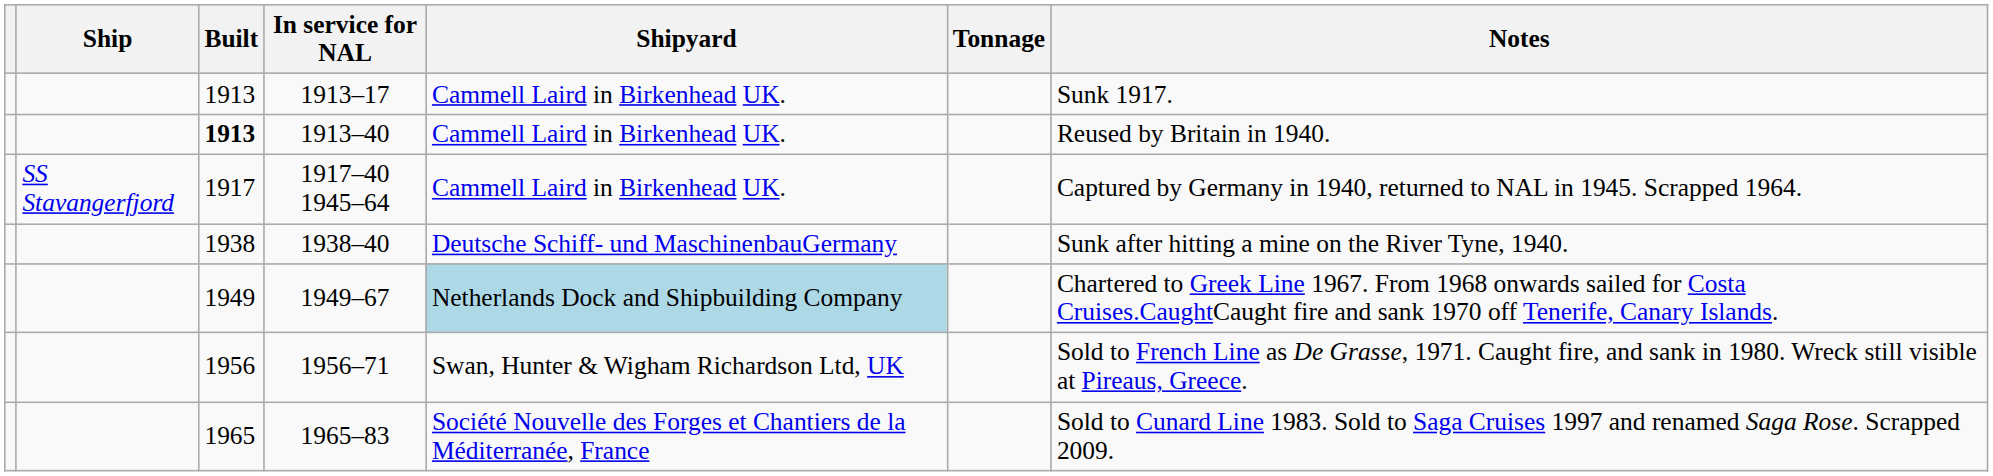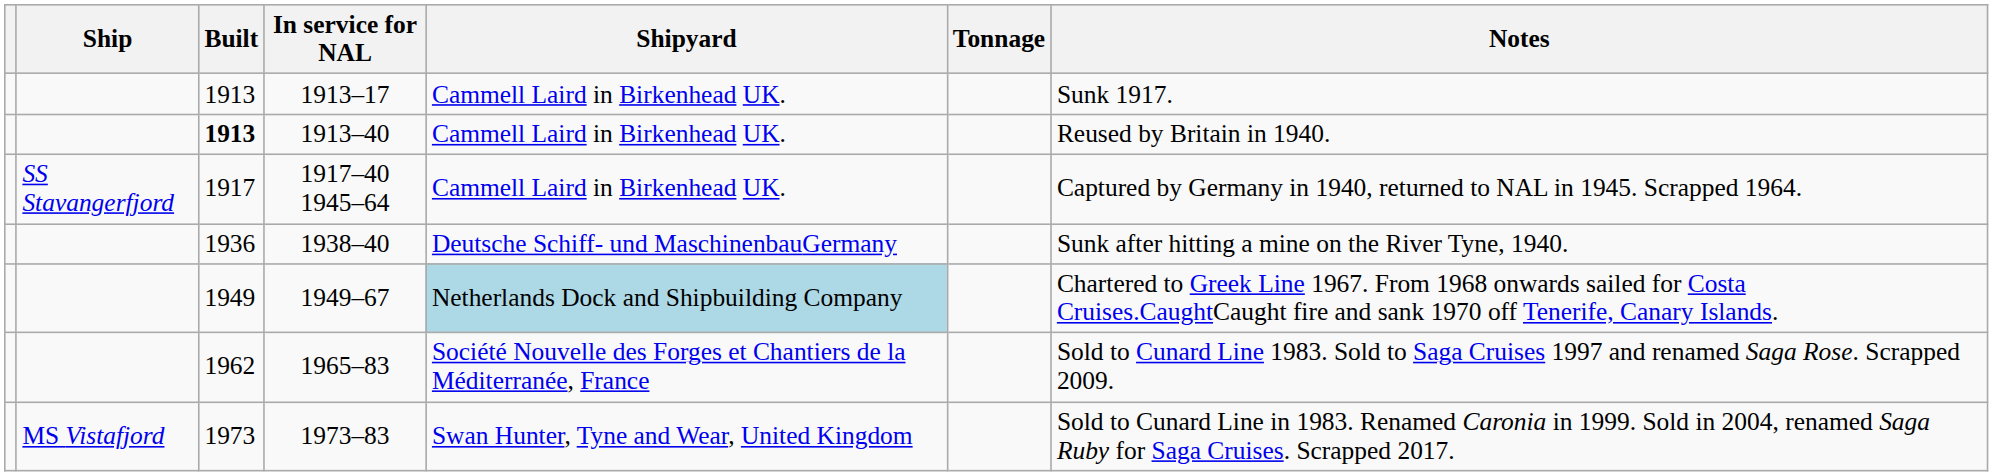1938–40 | Built: 1938 -> 1936
- row: 1956 | 1956–71 | Swan, Hunter & Wigham Richardson Ltd, UK | Sold to French Line as De Grasse, 1971. Caught fire, and sank in 1980. Wreck still visible at Pireaus, Greece.
1965–83 | Built: 1965 -> 1962
+ row: MS Vistafjord | 1973 | 1973–83 | Swan Hunter, Tyne and Wear, United Kingdom | Sold to Cunard Line in 1983. Renamed Caronia in 1999. Sold in 2004, renamed Saga Ruby for Saga Cruises. Scrapped 2017.
